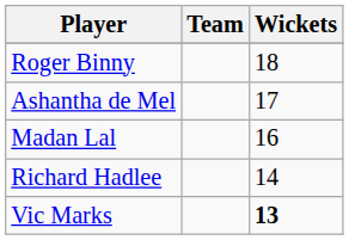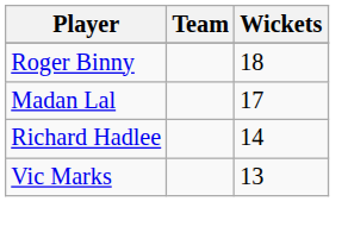- row: Ashantha de Mel | 17
Madan Lal | Wickets: 16 -> 17
Vic Marks | Wickets: bold -> normal
